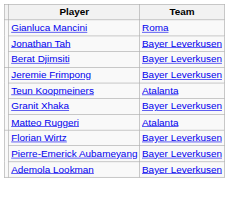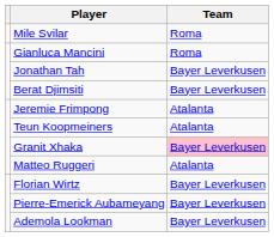+ row: Mile Svilar | Roma
Jeremie Frimpong | Team: Bayer Leverkusen -> Atalanta
Granit Xhaka | Team: no background -> pink background
